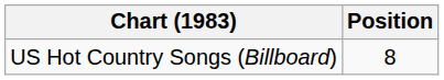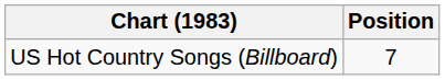US Hot Country Songs (Billboard) | Position: 8 -> 7
